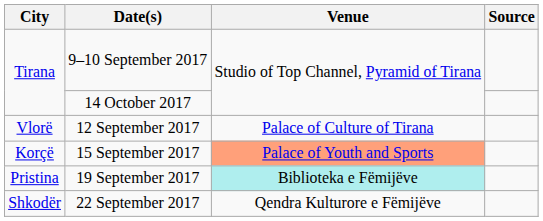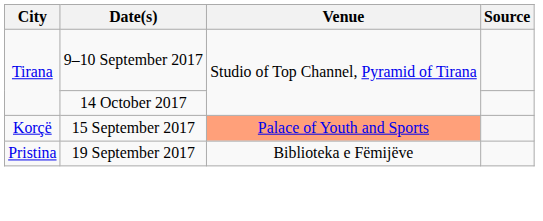- row: Vlorë | 12 September 2017 | Palace of Culture of Tirana
19 September 2017 | Venue: paleturquoise background -> no background
- row: Shkodër | 22 September 2017 | Qendra Kulturore e Fëmijëve
